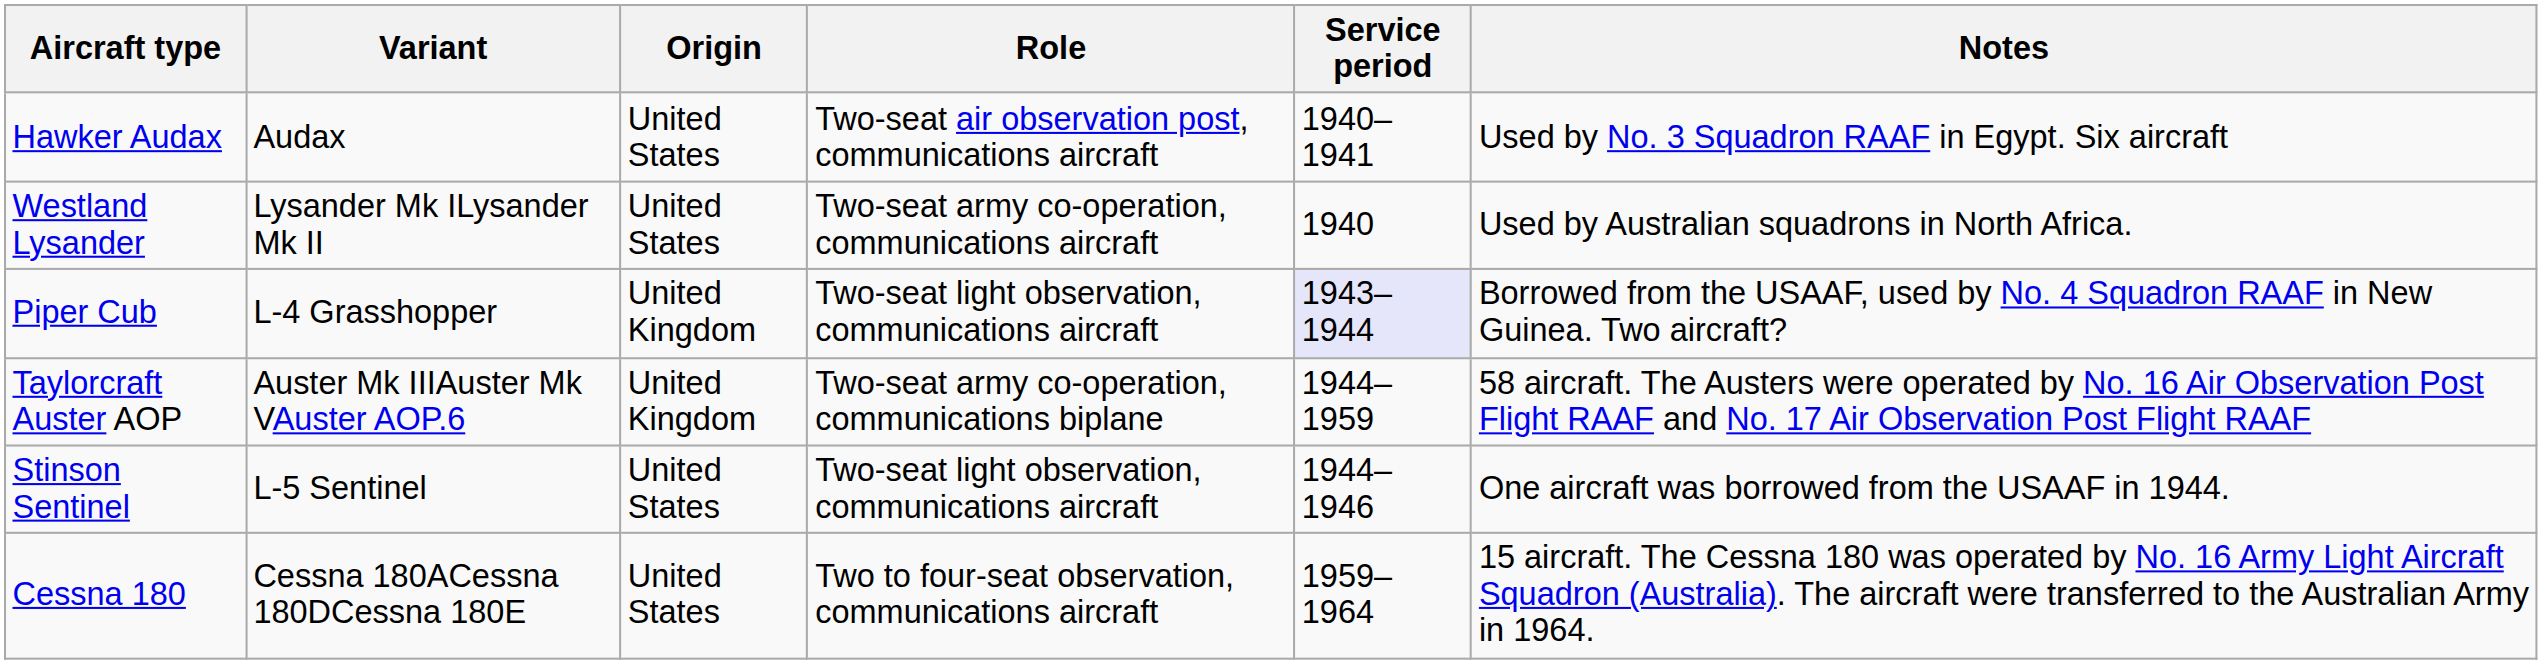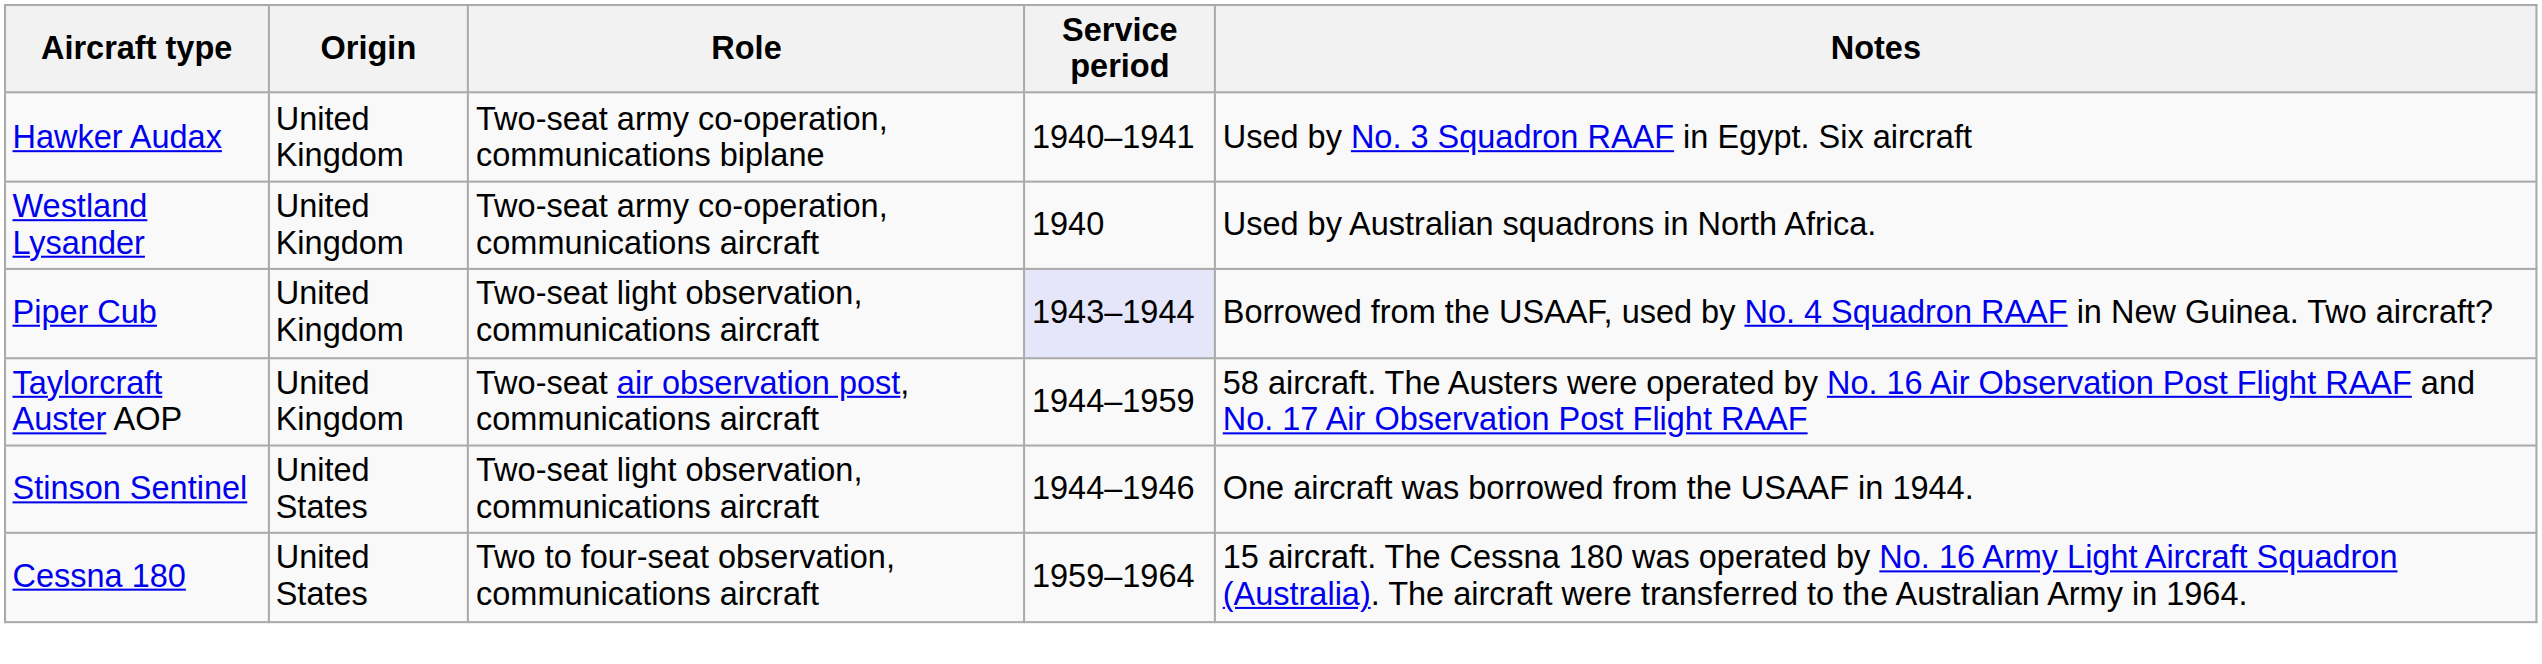- column: Variant | Audax | Lysander Mk ILysander Mk II | L-4 Grasshopper | Auster Mk IIIAuster Mk VAuster AOP.6 | L-5 Sentinel | Cessna 180ACessna 180DCessna 180E
Hawker Audax | Origin: United States -> United Kingdom
Hawker Audax | Role: Two-seat air observation post, communications aircraft -> Two-seat army co-operation, communications biplane
Westland Lysander | Origin: United States -> United Kingdom
Taylorcraft Auster AOP | Role: Two-seat army co-operation, communications biplane -> Two-seat air observation post, communications aircraft
